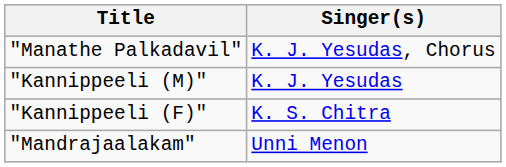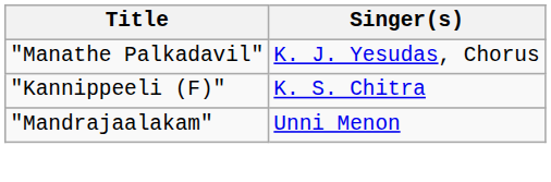- row: "Kannippeeli (M)" | K. J. Yesudas
